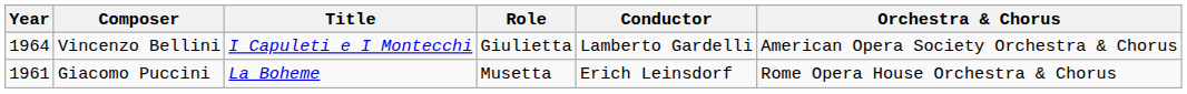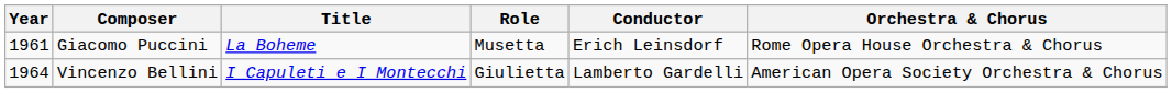rows swapped: Giacomo Puccini <-> Vincenzo Bellini
